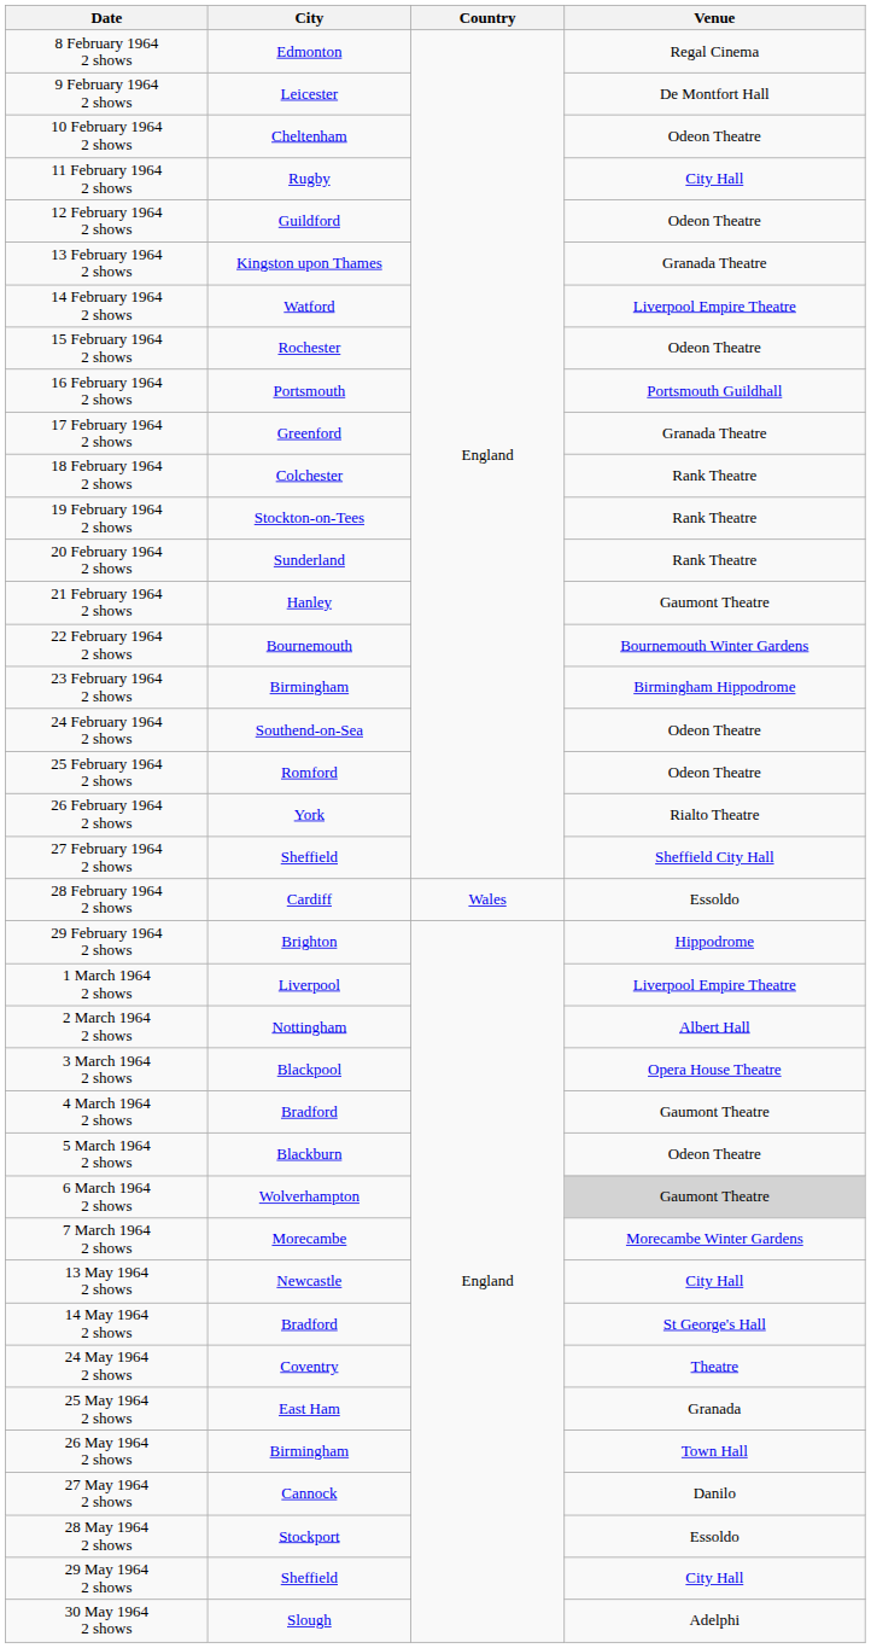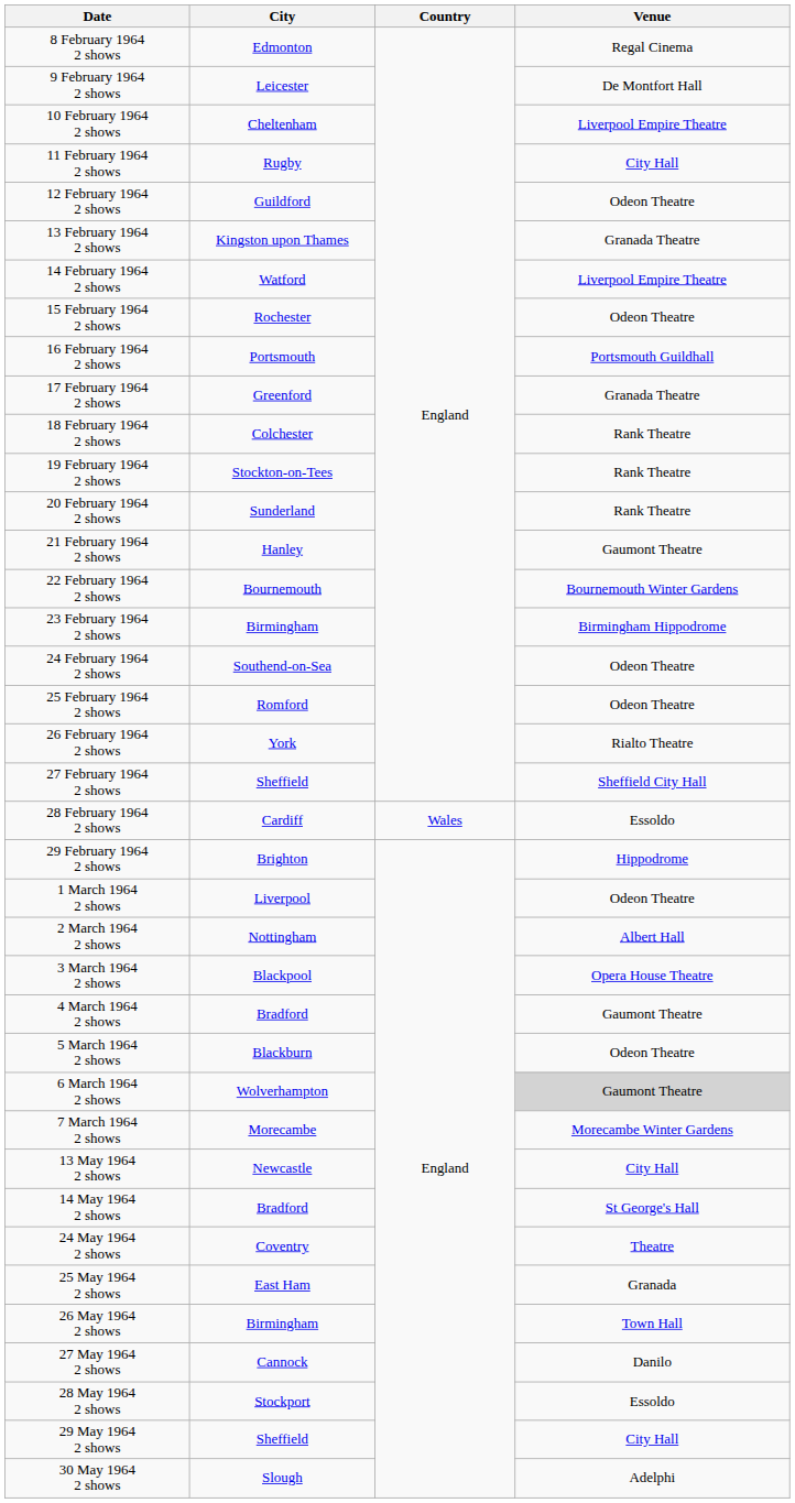10 February 1964 2 shows | Venue: Odeon Theatre -> Liverpool Empire Theatre
1 March 1964 2 shows | Venue: Liverpool Empire Theatre -> Odeon Theatre
